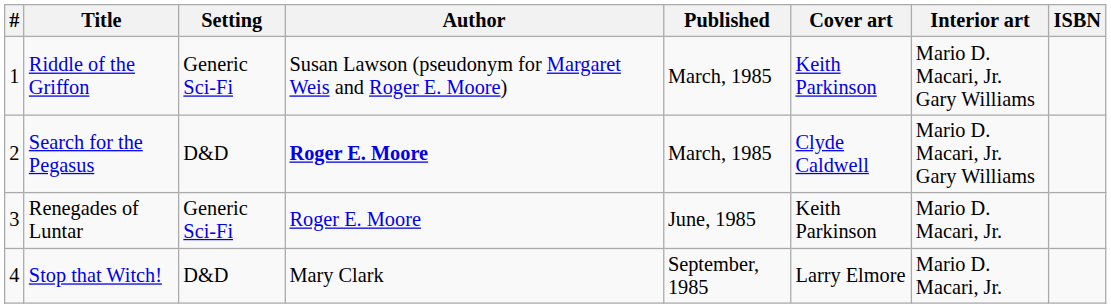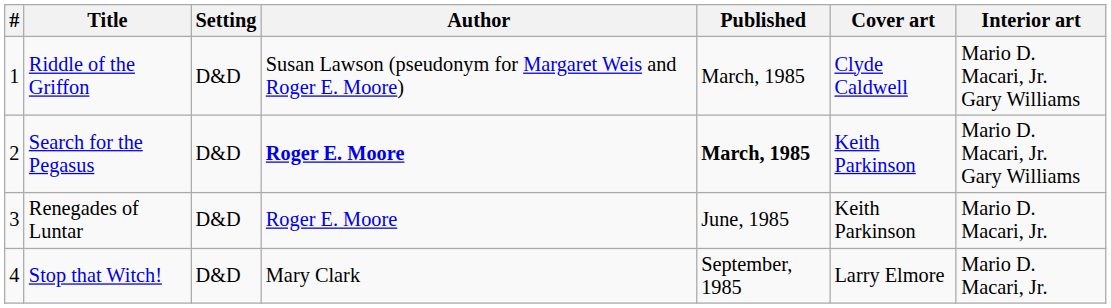- column: ISBN
Riddle of the Griffon | Setting: Generic Sci-Fi -> D&D
Riddle of the Griffon | Cover art: Keith Parkinson -> Clyde Caldwell
Search for the Pegasus | Published: normal -> bold
Search for the Pegasus | Cover art: Clyde Caldwell -> Keith Parkinson
Renegades of Luntar | Setting: Generic Sci-Fi -> D&D
